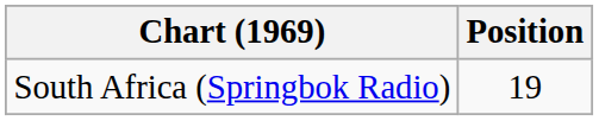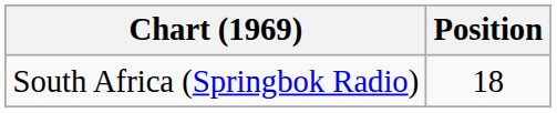South Africa (Springbok Radio) | Position: 19 -> 18
